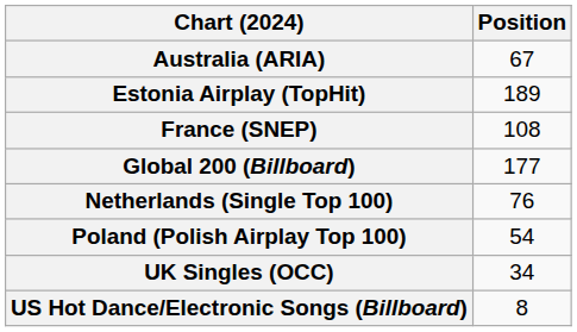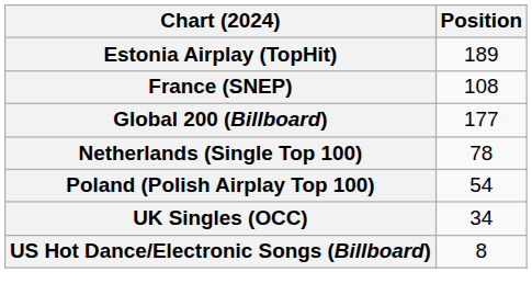- row: Australia (ARIA) | 67
Netherlands (Single Top 100) | Position: 76 -> 78
